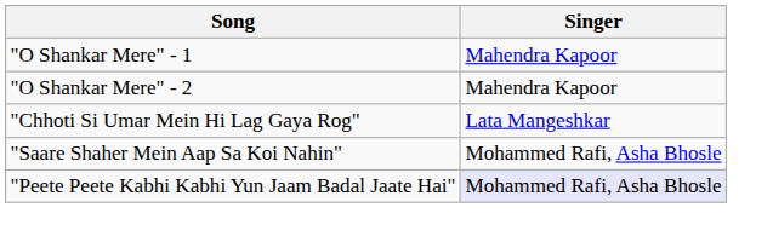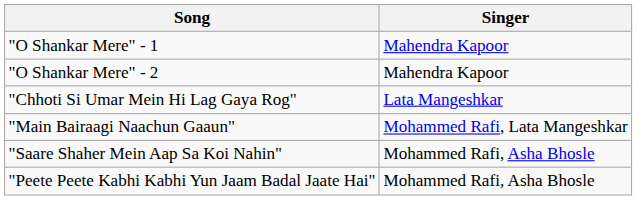+ row: "Main Bairaagi Naachun Gaaun" | Mohammed Rafi, Lata Mangeshkar
"Peete Peete Kabhi Kabhi Yun Jaam Badal Jaate Hai" | Singer: lavender background -> no background
